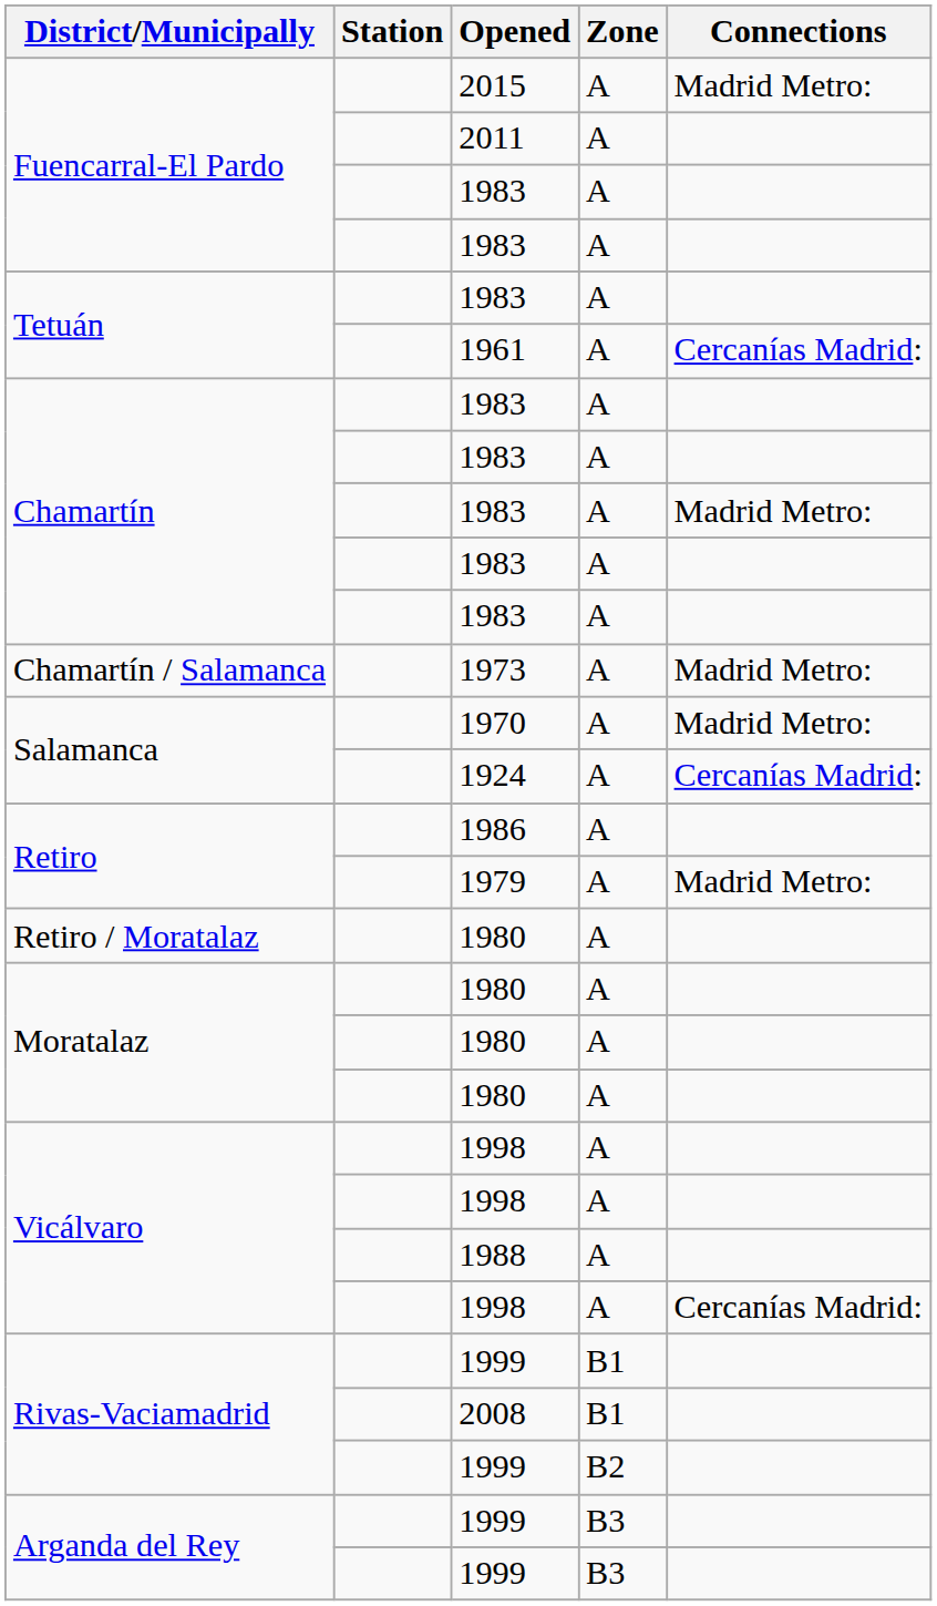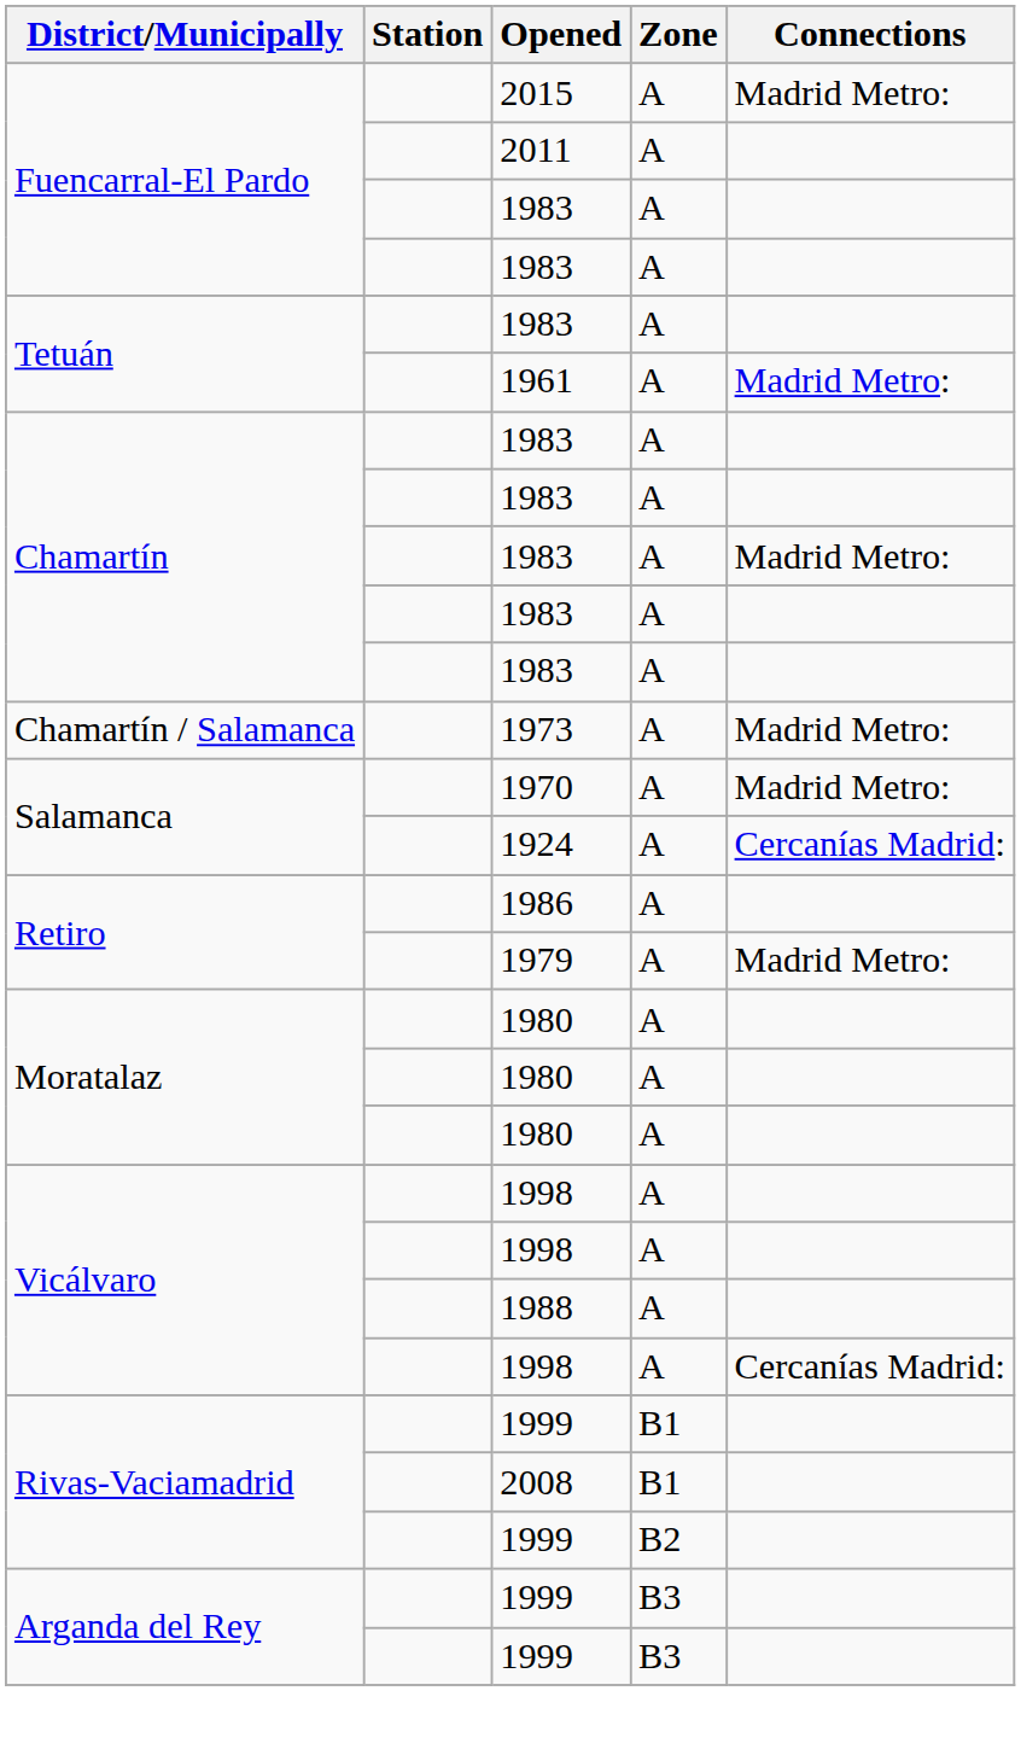1961 | Connections: Cercanías Madrid: -> Madrid Metro:
- row: Retiro / Moratalaz | 1980 | A
